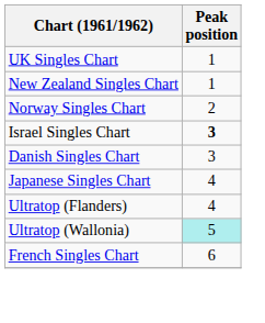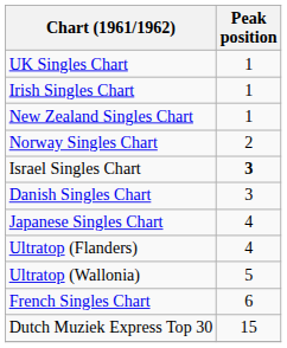+ row: Irish Singles Chart | 1
Ultratop (Wallonia) | Peak position: paleturquoise background -> no background
+ row: Dutch Muziek Express Top 30 | 15
